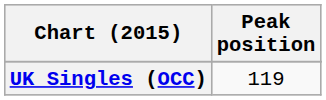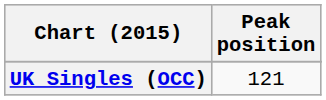UK Singles (OCC) | Peak position: 119 -> 121
